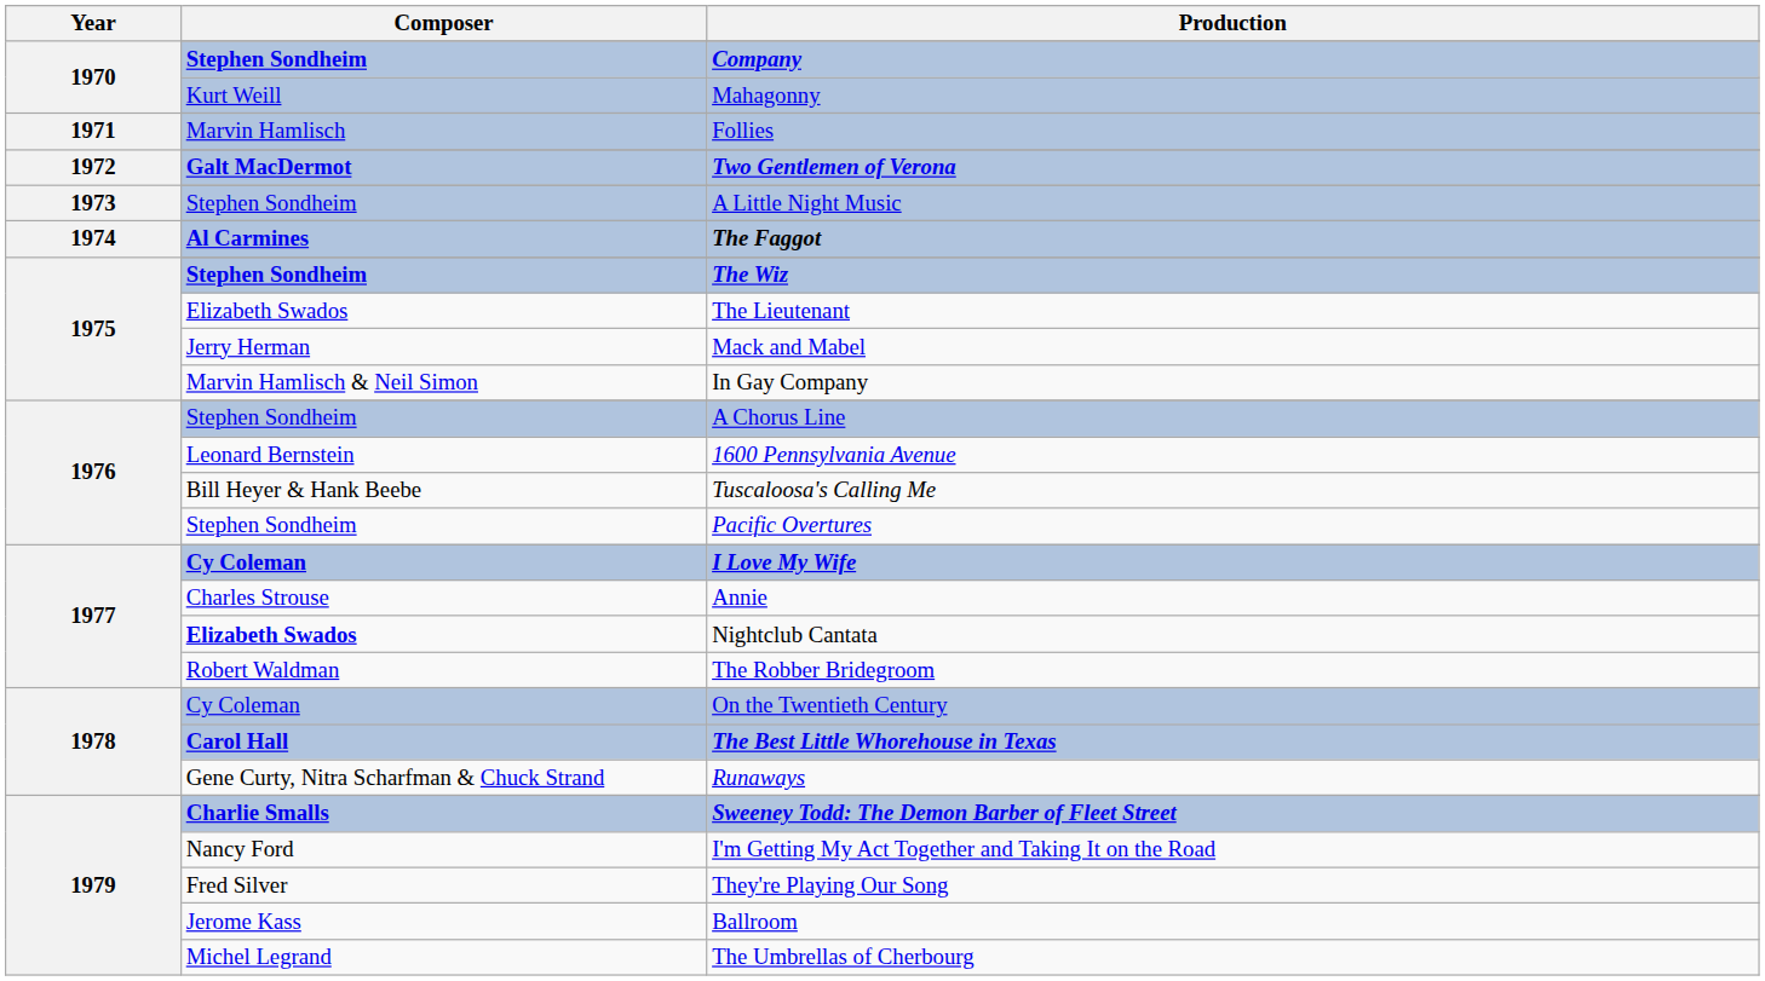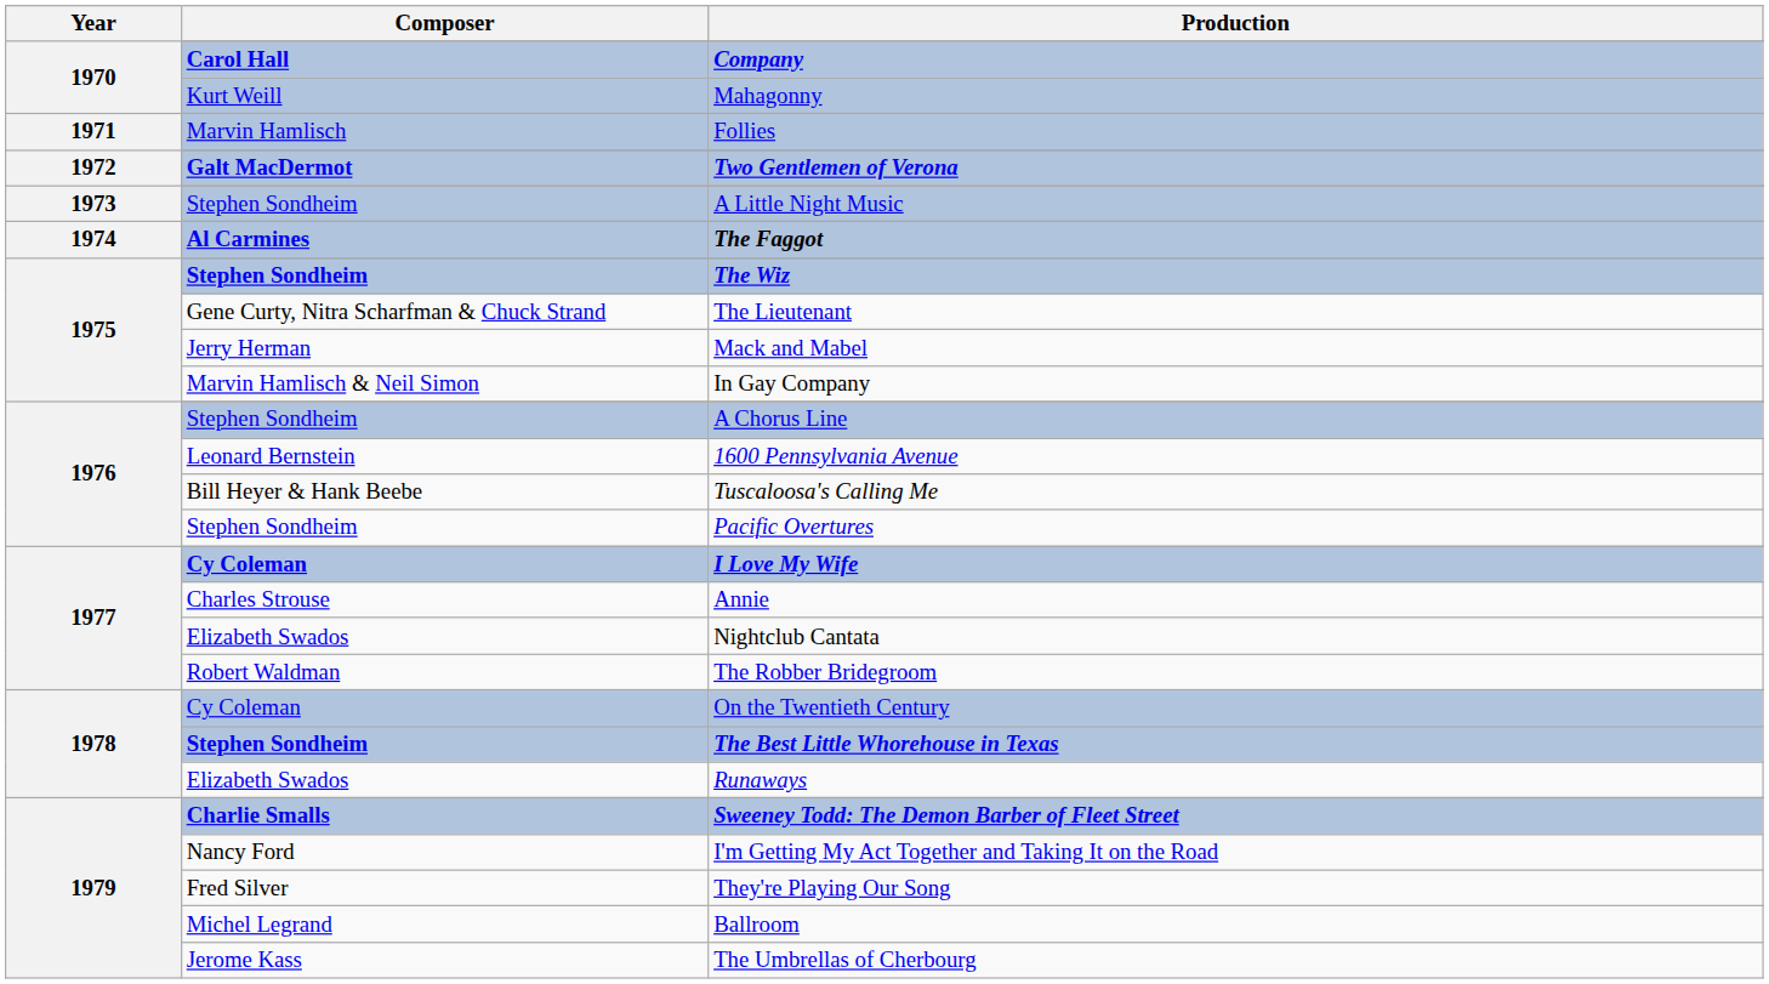Company | Composer: Stephen Sondheim -> Carol Hall
The Lieutenant | Composer: Elizabeth Swados -> Gene Curty, Nitra Scharfman & Chuck Strand
Nightclub Cantata | Composer: bold -> normal
The Best Little Whorehouse in Texas | Composer: Carol Hall -> Stephen Sondheim
Runaways | Composer: Gene Curty, Nitra Scharfman & Chuck Strand -> Elizabeth Swados
Ballroom | Composer: Jerome Kass -> Michel Legrand
The Umbrellas of Cherbourg | Composer: Michel Legrand -> Jerome Kass
